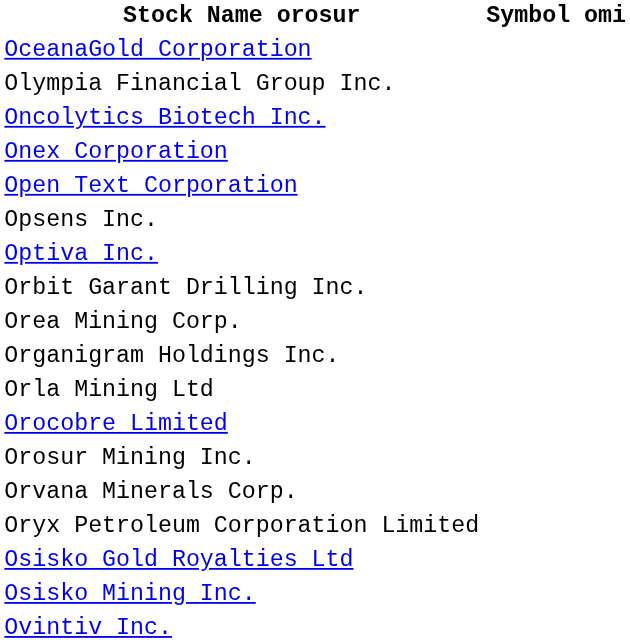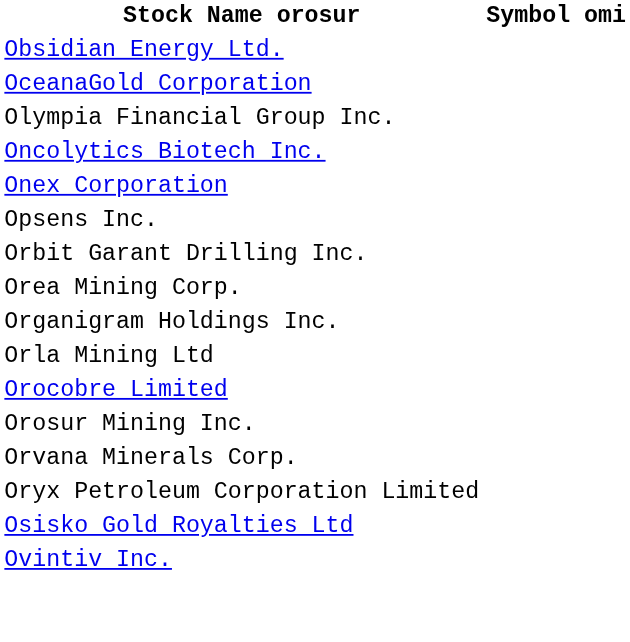+ row: Obsidian Energy Ltd.
- row: Open Text Corporation
- row: Optiva Inc.
- row: Osisko Mining Inc.
